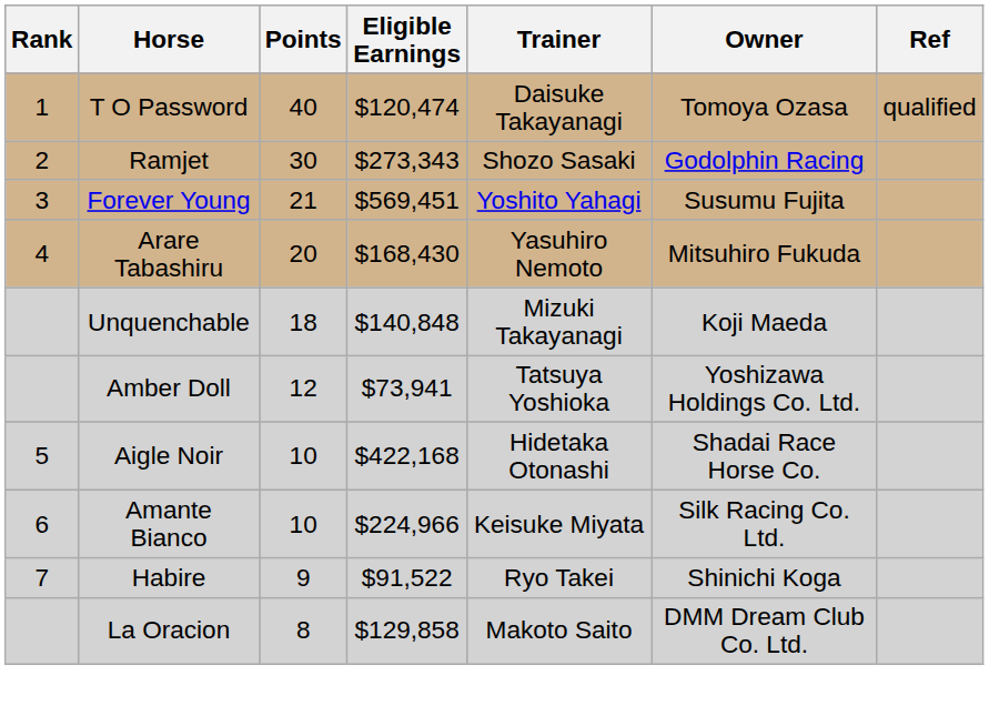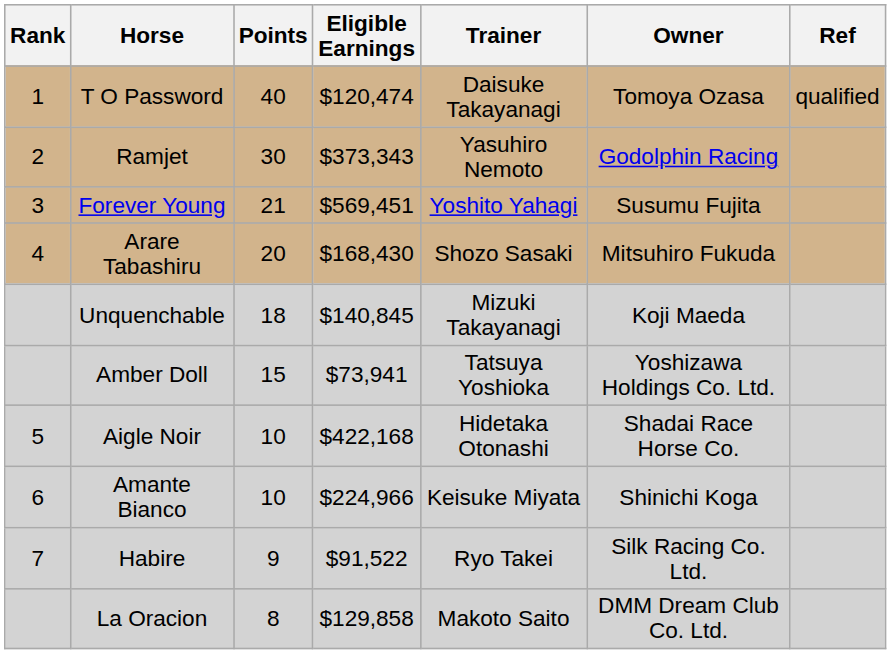Ramjet | Eligible Earnings: $273,343 -> $373,343
Ramjet | Trainer: Shozo Sasaki -> Yasuhiro Nemoto
Arare Tabashiru | Trainer: Yasuhiro Nemoto -> Shozo Sasaki
Unquenchable | Eligible Earnings: $140,848 -> $140,845
Amber Doll | Points: 12 -> 15
Amante Bianco | Owner: Silk Racing Co. Ltd. -> Shinichi Koga
Habire | Owner: Shinichi Koga -> Silk Racing Co. Ltd.
